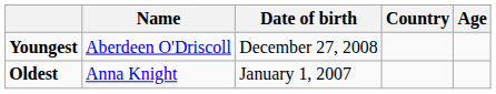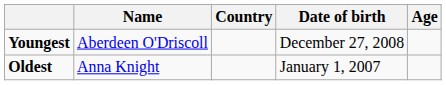columns swapped: Country <-> Date of birth
